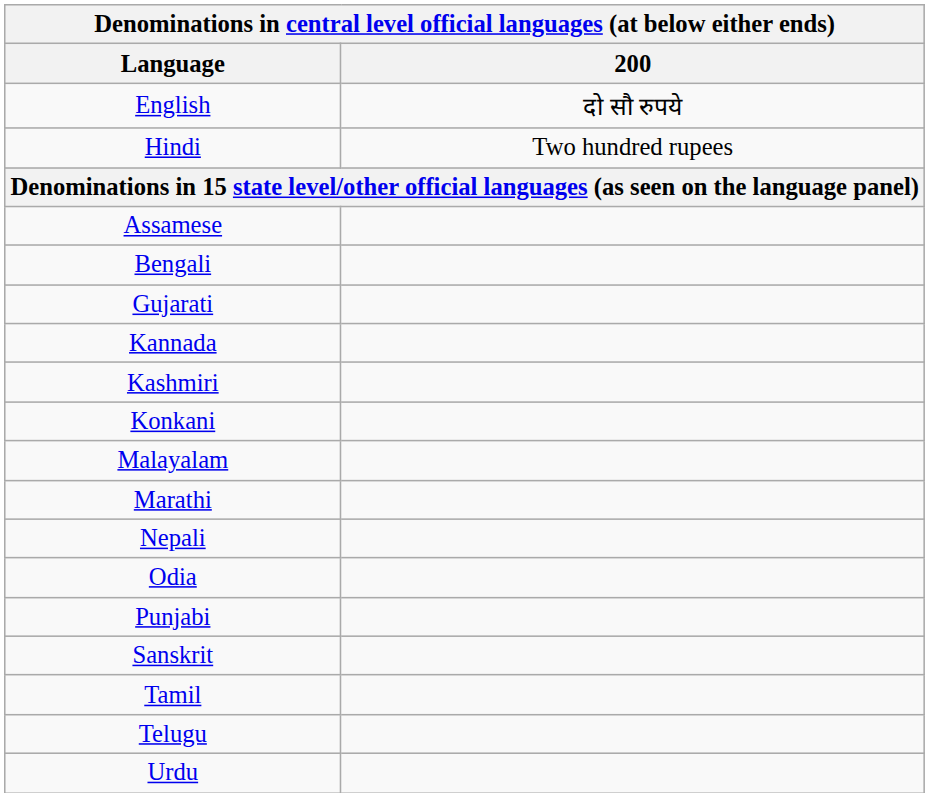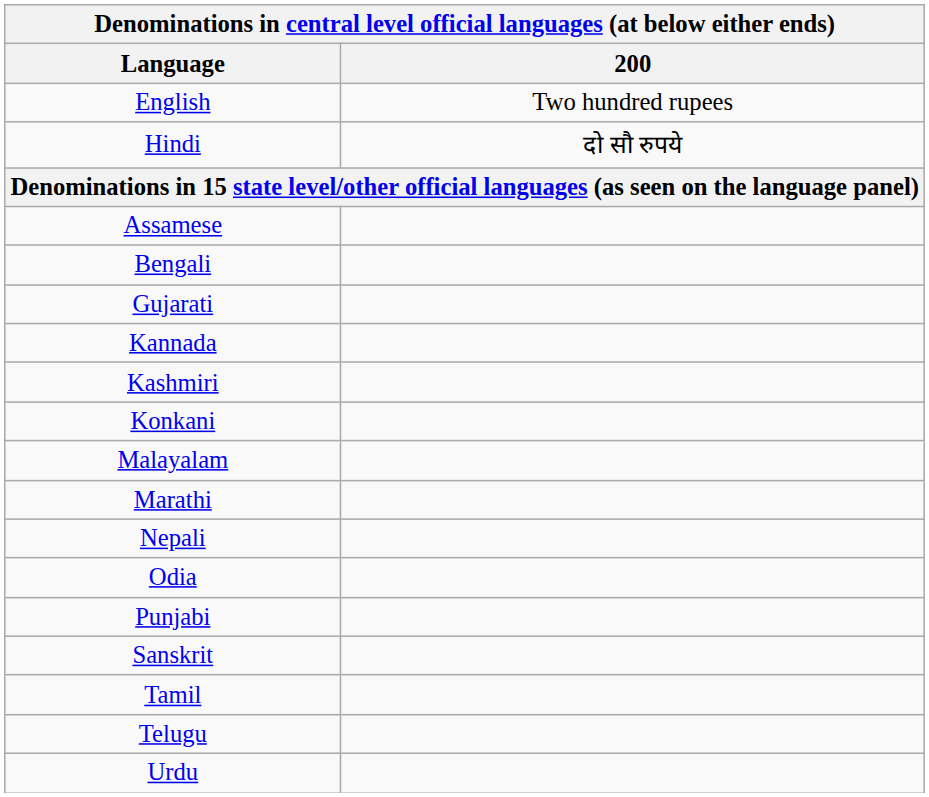English | column 2: दो सौ रुपये -> Two hundred rupees
Hindi | column 2: Two hundred rupees -> दो सौ रुपये
